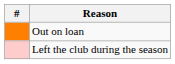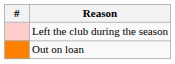rows swapped: Left the club during the season <-> Out on loan
